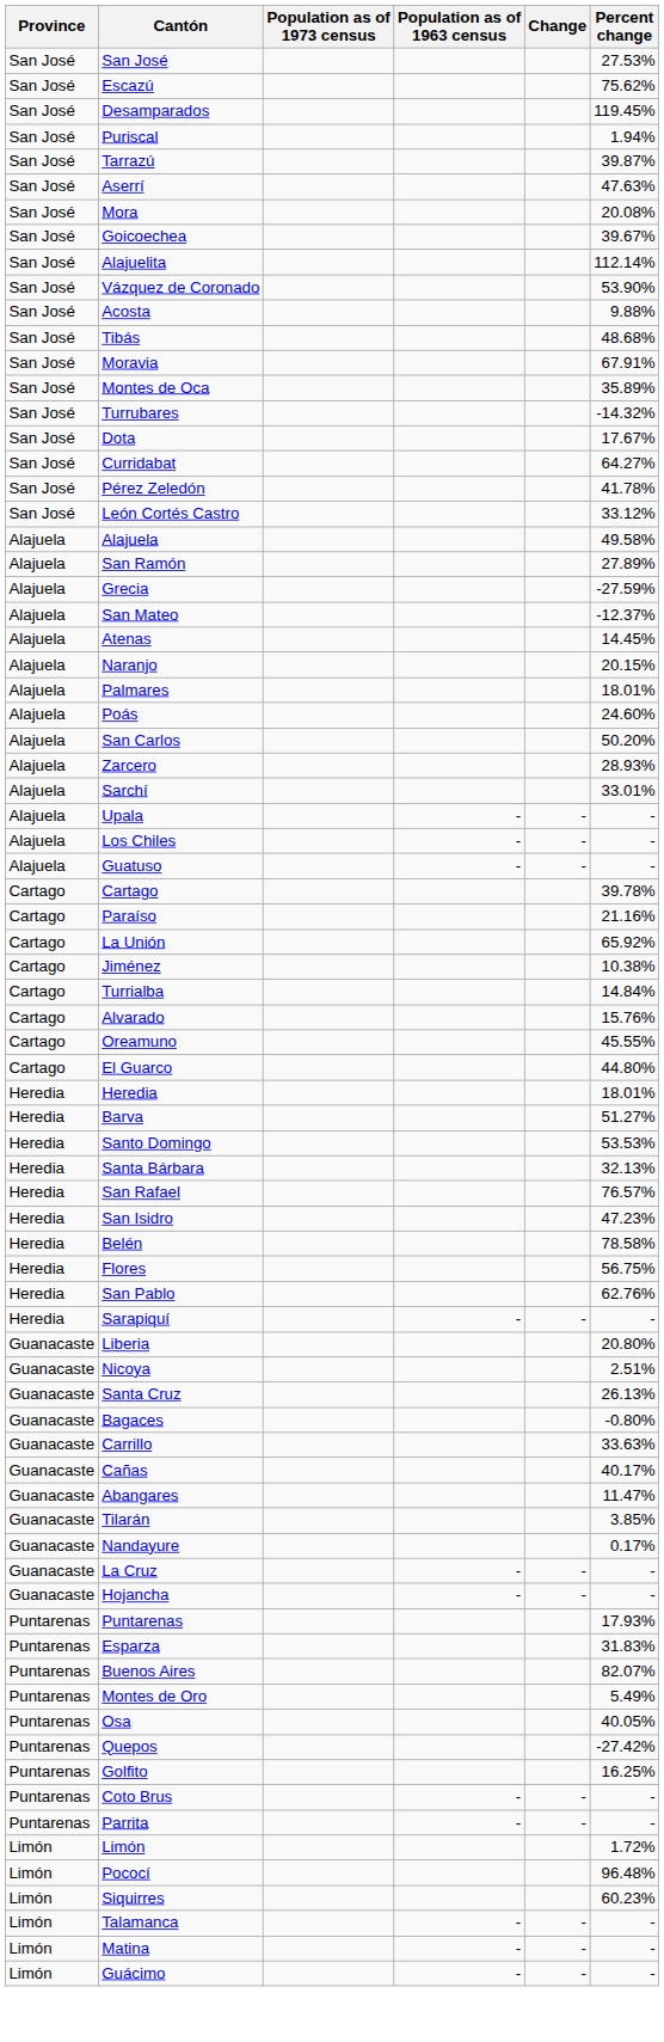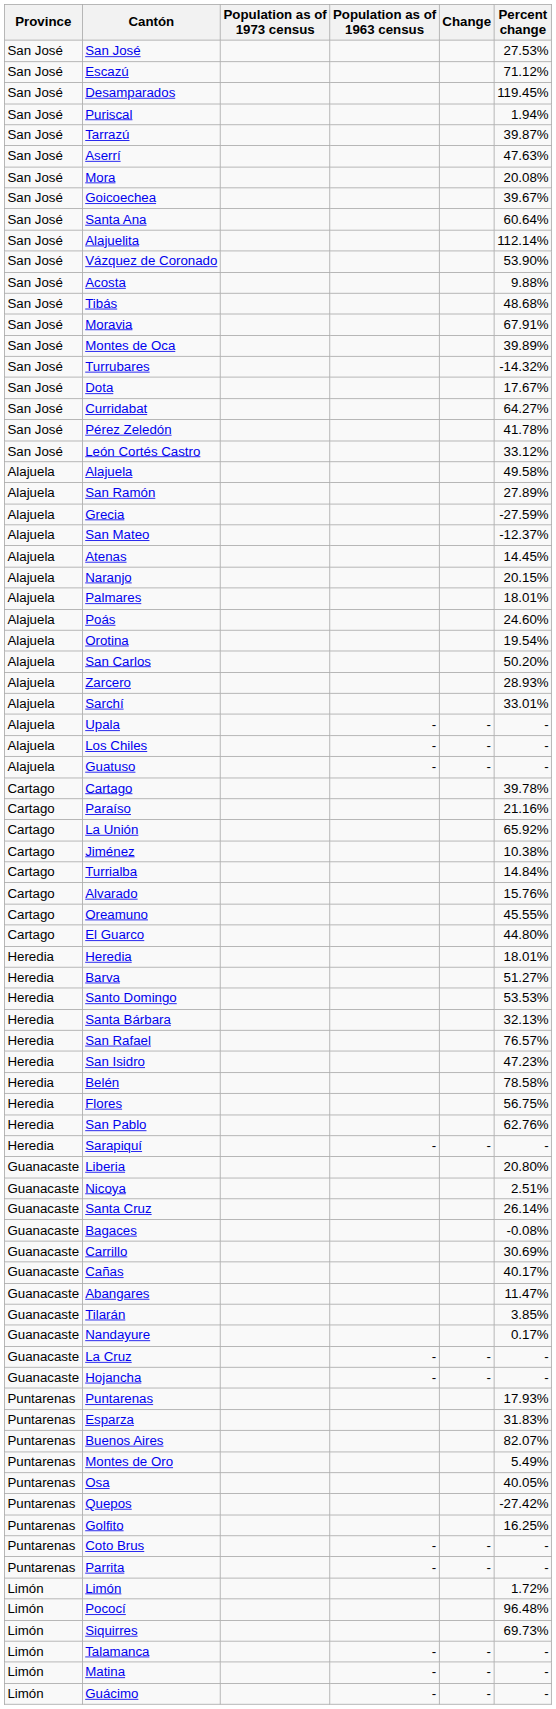Escazú | Percent change: 75.62% -> 71.12%
+ row: San José | Santa Ana | 60.64%
Montes de Oca | Percent change: 35.89% -> 39.89%
+ row: Alajuela | Orotina | 19.54%
Santa Cruz | Percent change: 26.13% -> 26.14%
Bagaces | Percent change: -0.80% -> -0.08%
Carrillo | Percent change: 33.63% -> 30.69%
Siquirres | Percent change: 60.23% -> 69.73%
